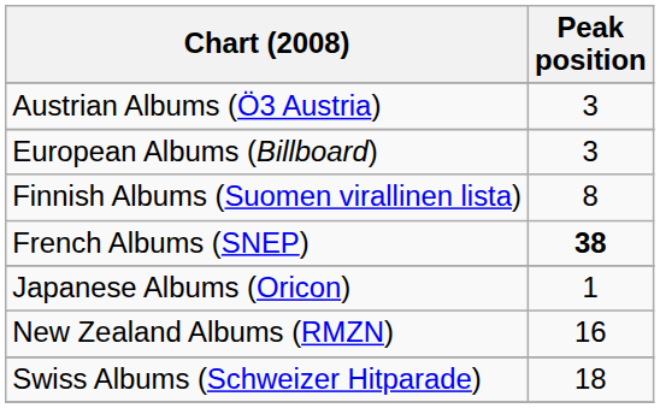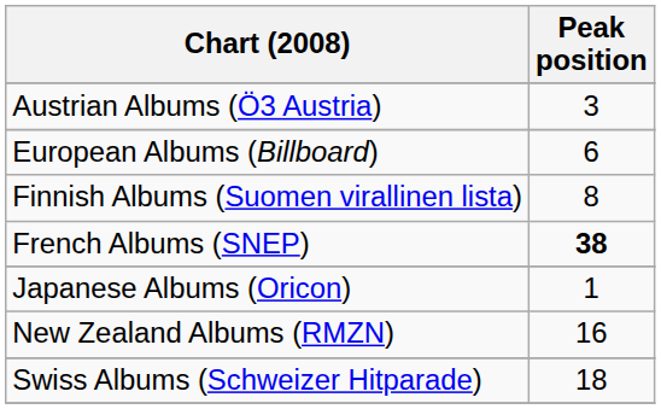European Albums (Billboard) | Peak position: 3 -> 6
